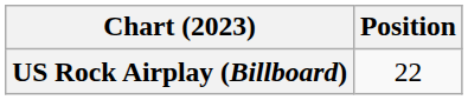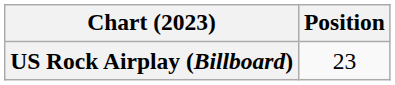US Rock Airplay (Billboard) | Position: 22 -> 23
